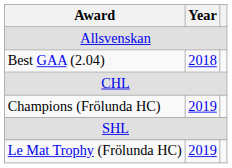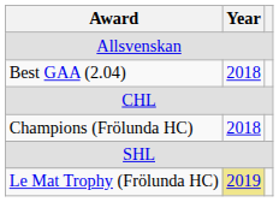Champions (Frölunda HC) | Year: 2019 -> 2018
Le Mat Trophy (Frölunda HC) | Year: no background -> khaki background
